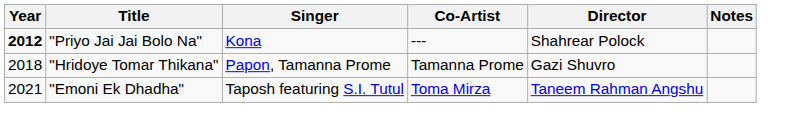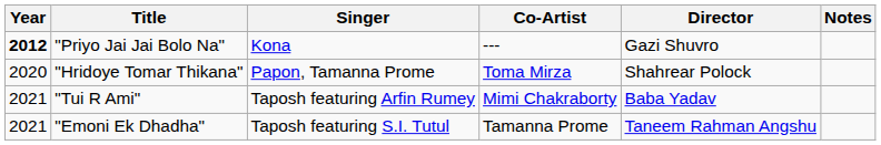"Priyo Jai Jai Bolo Na" | Director: Shahrear Polock -> Gazi Shuvro
"Hridoye Tomar Thikana" | Year: 2018 -> 2020
"Hridoye Tomar Thikana" | Co-Artist: Tamanna Prome -> Toma Mirza
"Hridoye Tomar Thikana" | Director: Gazi Shuvro -> Shahrear Polock
+ row: 2021 | "Tui R Ami" | Taposh featuring Arfin Rumey | Mimi Chakraborty | Baba Yadav
"Emoni Ek Dhadha" | Co-Artist: Toma Mirza -> Tamanna Prome
